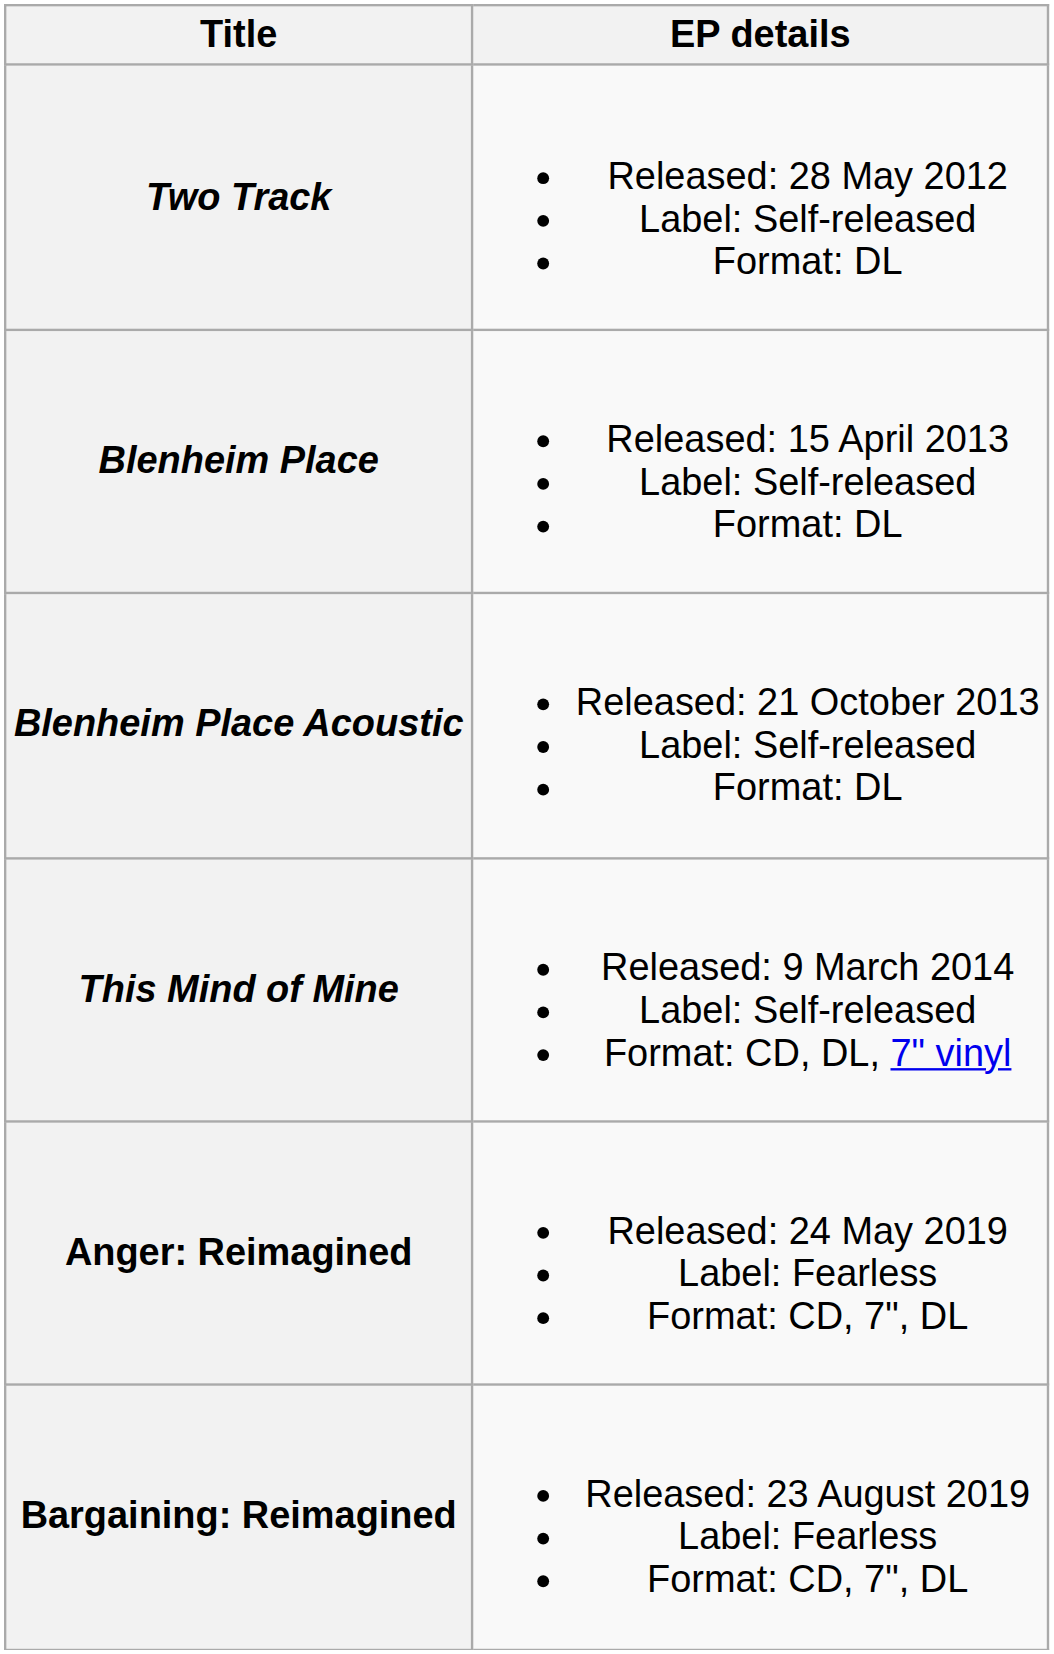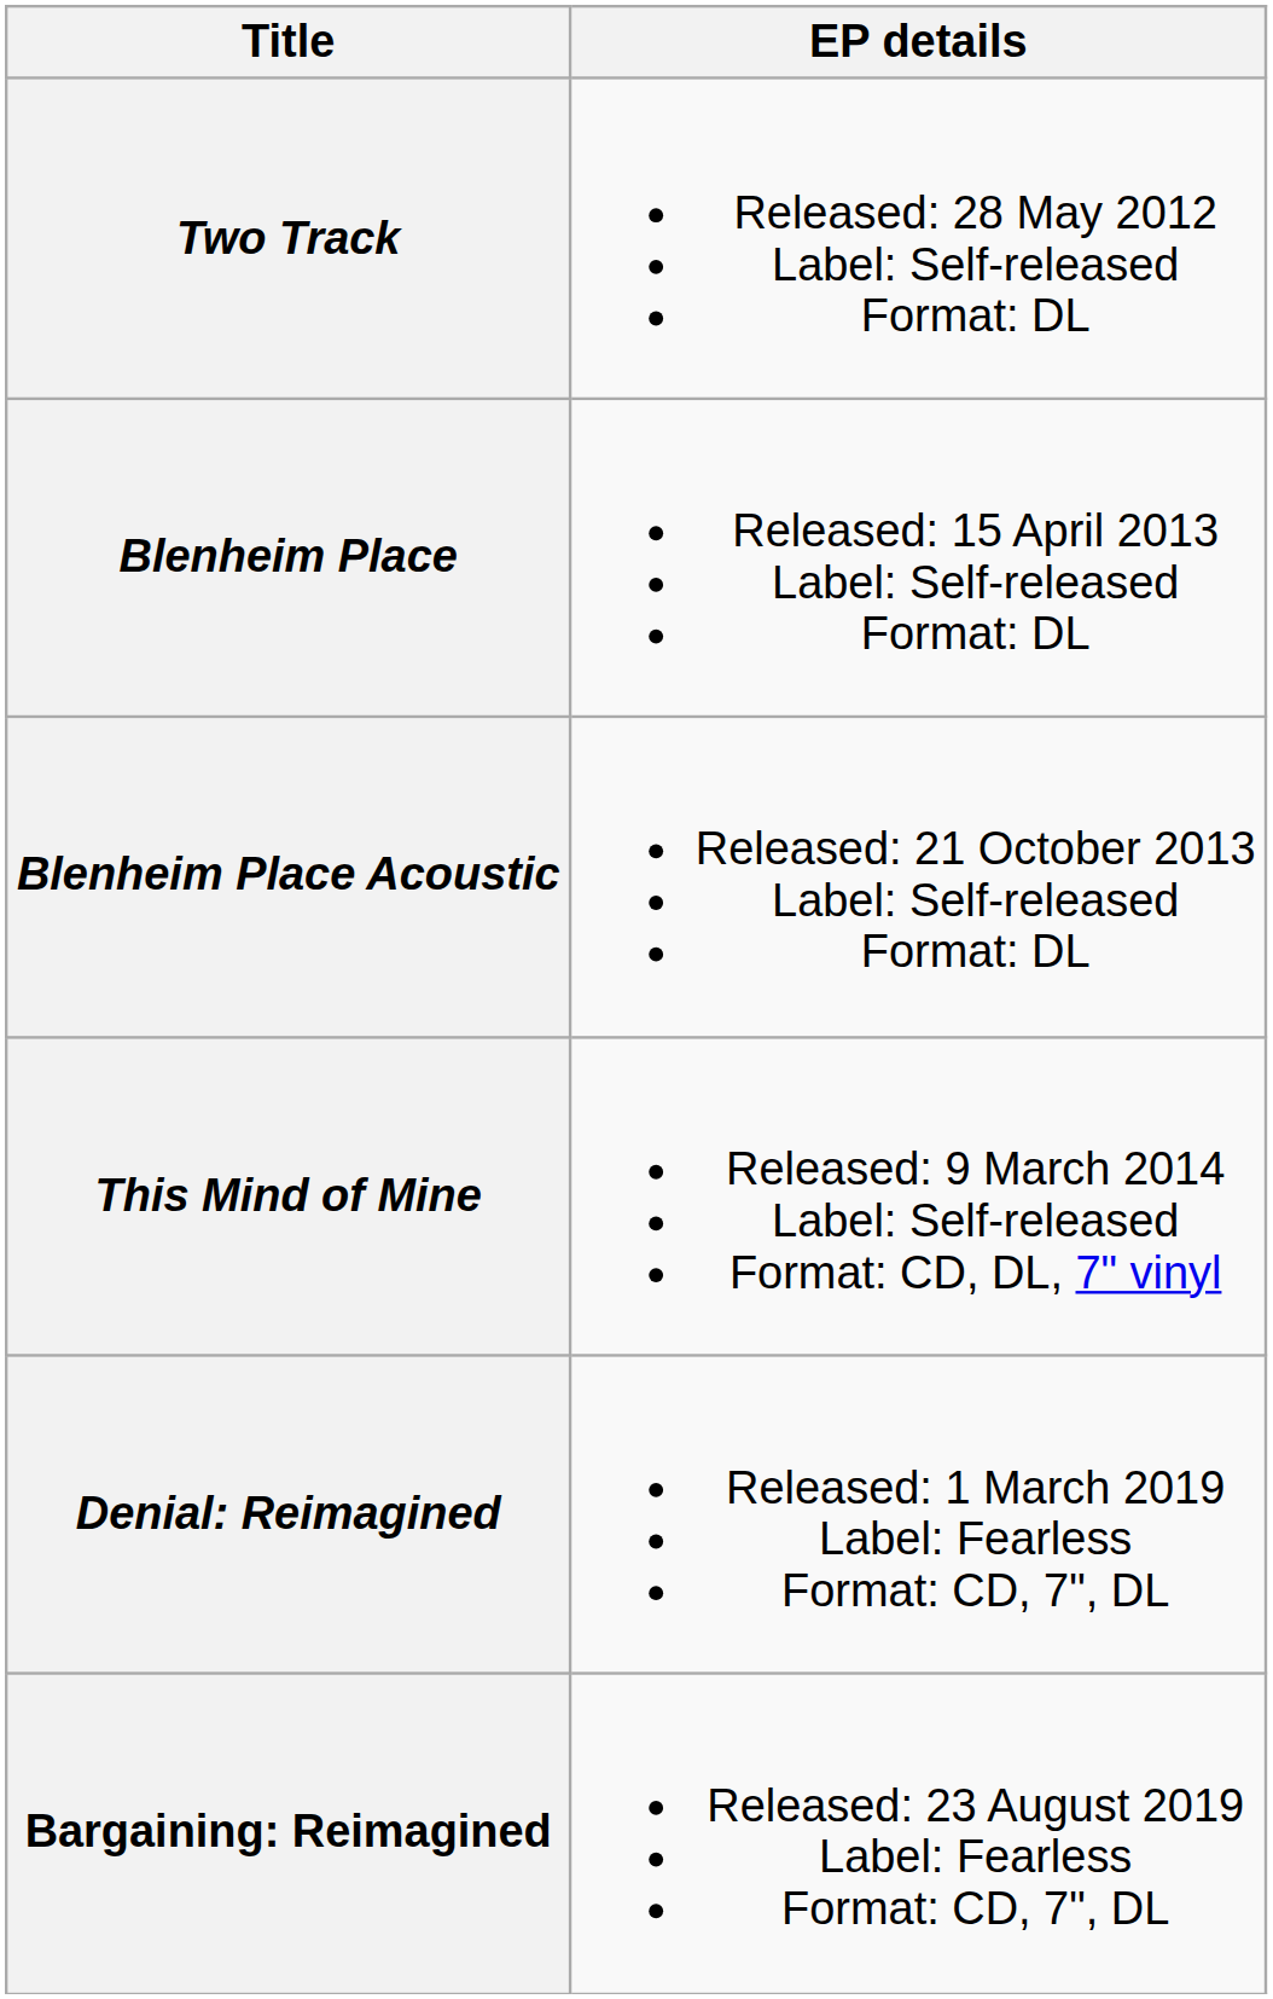+ row: Denial: Reimagined | Released: 1 March 2019 Label: Fearless Format: CD, 7", DL
- row: Anger: Reimagined | Released: 24 May 2019 Label: Fearless Format: CD, 7", DL
